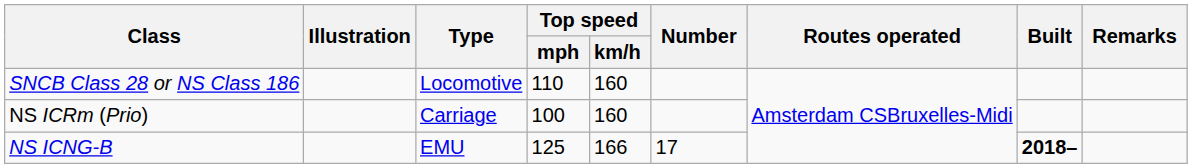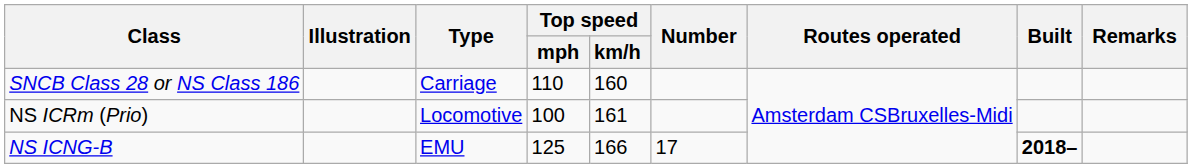SNCB Class 28 or NS Class 186 | Type: Locomotive -> Carriage
NS ICRm (Prio) | Type: Carriage -> Locomotive
NS ICRm (Prio) | Top speed / km/h: 160 -> 161
